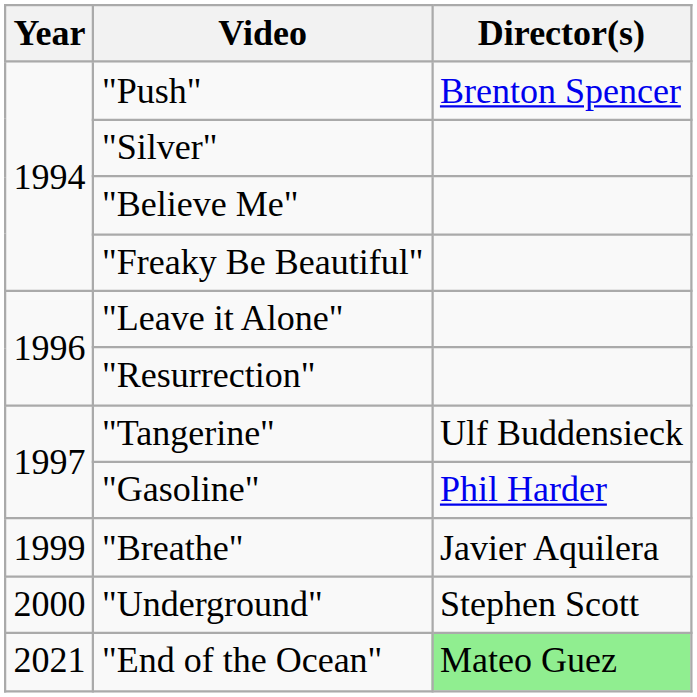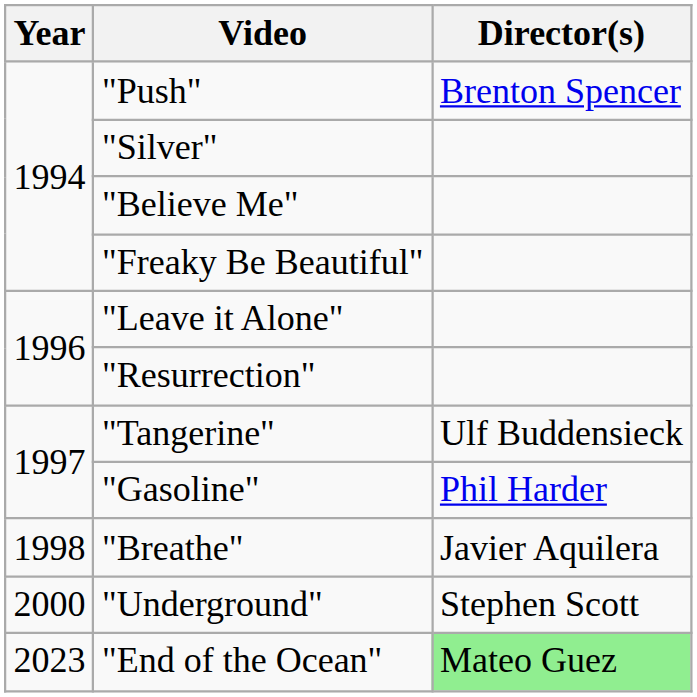"Breathe" | Year: 1999 -> 1998
"End of the Ocean" | Year: 2021 -> 2023
